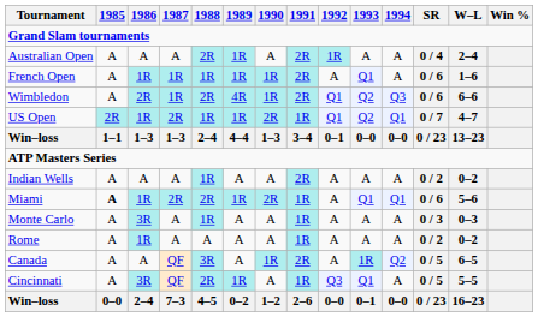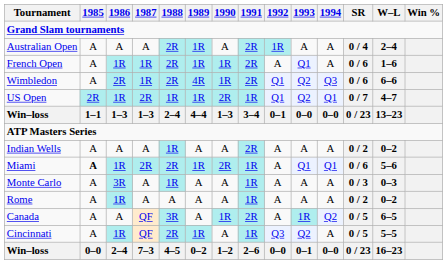French Open | 1988: 1R -> 2R
Cincinnati | 1986: 3R -> 1R
Cincinnati | 1993: Q1 -> Q2
